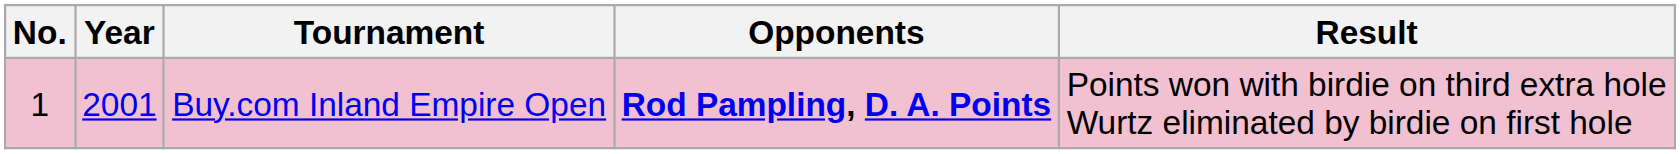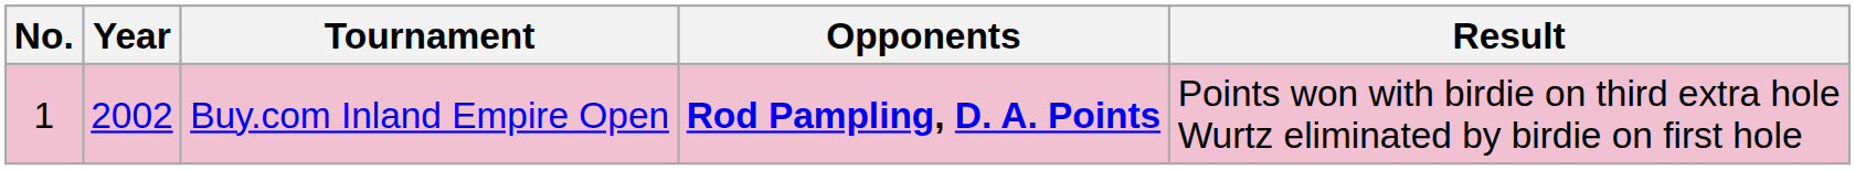Buy.com Inland Empire Open | Year: 2001 -> 2002
